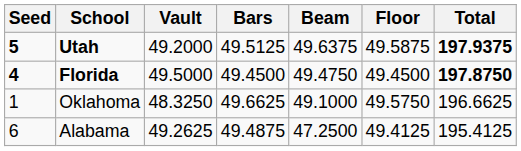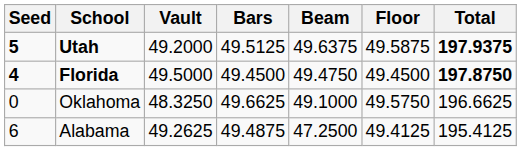Oklahoma | Seed: 1 -> 0
